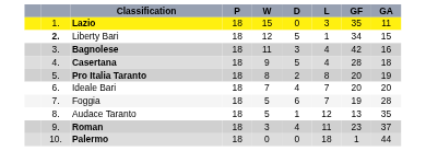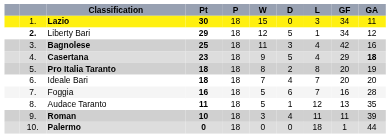+ column: Pt | 30 | 29 | 25 | 23 | 18 | 18 | 16 | 11 | 10 | 0
Lazio | GF: 35 -> 34
Liberty Bari | GA: 15 -> 12
Casertana | GF: 28 -> 29
Casertana | GA: normal -> bold
Foggia | GF: 19 -> 16
Roman | GF: 23 -> 11
Roman | GA: 37 -> 39
